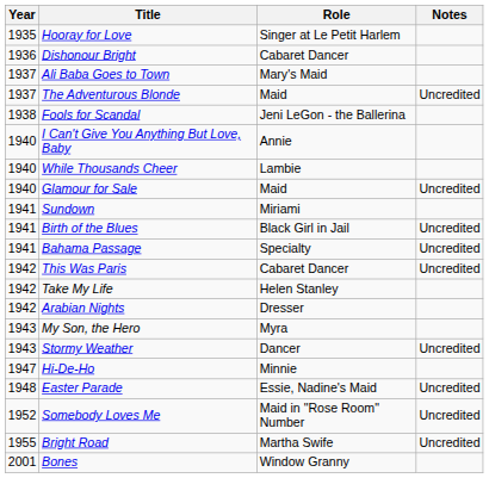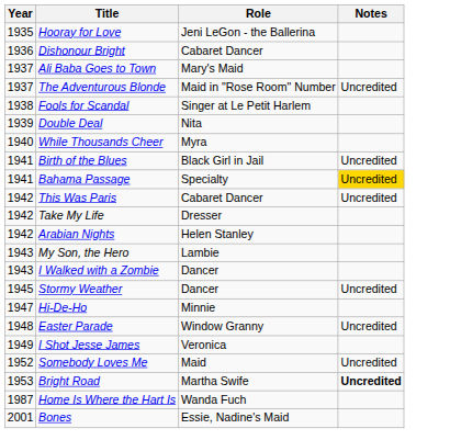Hooray for Love | Role: Singer at Le Petit Harlem -> Jeni LeGon - the Ballerina
The Adventurous Blonde | Role: Maid -> Maid in "Rose Room" Number
Fools for Scandal | Role: Jeni LeGon - the Ballerina -> Singer at Le Petit Harlem
+ row: 1939 | Double Deal | Nita
- row: 1940 | I Can't Give You Anything But Love, Baby | Annie
While Thousands Cheer | Role: Lambie -> Myra
- row: 1940 | Glamour for Sale | Maid | Uncredited
- row: 1941 | Sundown | Miriami
Bahama Passage | Notes: no background -> gold background
Take My Life | Role: Helen Stanley -> Dresser
Arabian Nights | Role: Dresser -> Helen Stanley
My Son, the Hero | Role: Myra -> Lambie
+ row: 1943 | I Walked with a Zombie | Dancer
Stormy Weather | Year: 1943 -> 1945
Easter Parade | Role: Essie, Nadine's Maid -> Window Granny
+ row: 1949 | I Shot Jesse James | Veronica
Somebody Loves Me | Role: Maid in "Rose Room" Number -> Maid
Bright Road | Year: 1955 -> 1953
Bright Road | Notes: normal -> bold
+ row: 1987 | Home Is Where the Hart Is | Wanda Fuch
Bones | Role: Window Granny -> Essie, Nadine's Maid
